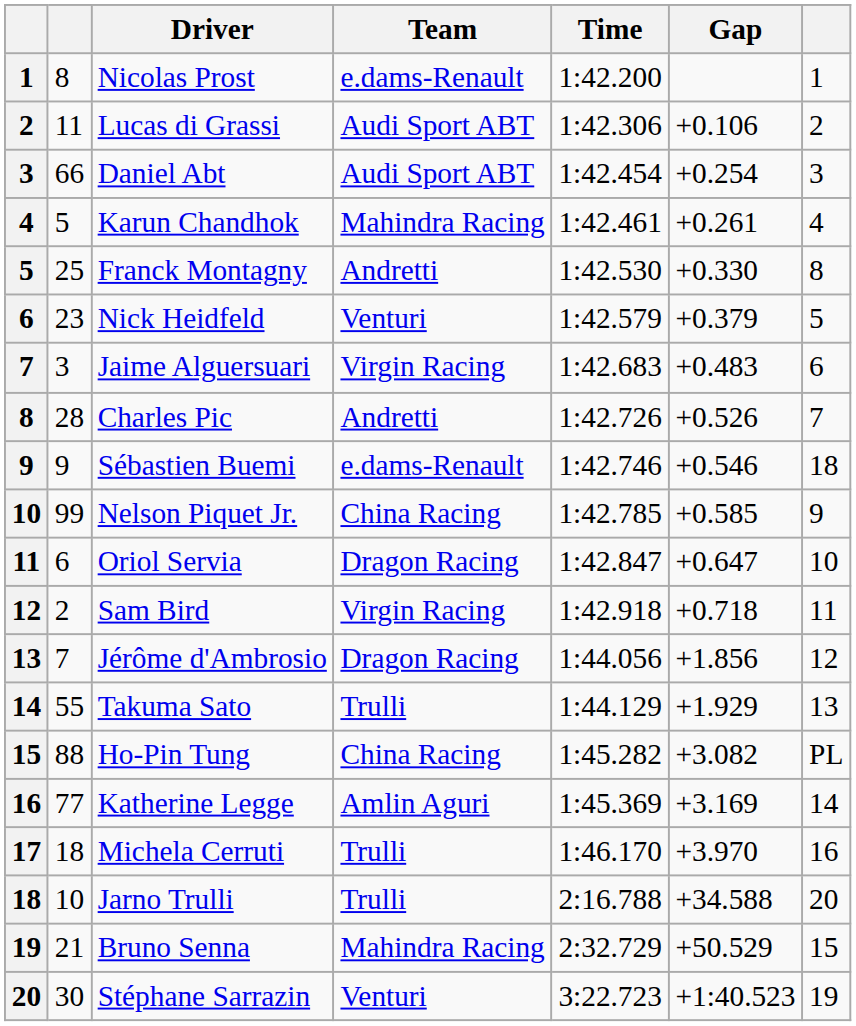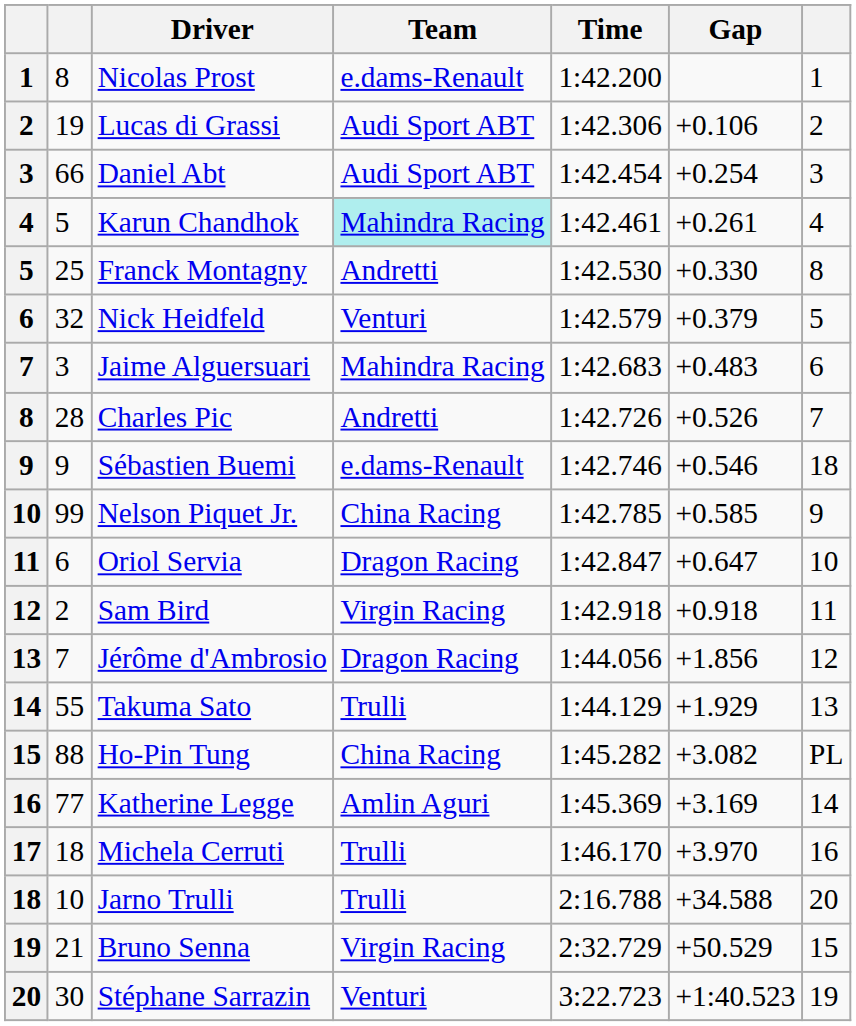Lucas di Grassi | column 2: 11 -> 19
Karun Chandhok | Team: no background -> paleturquoise background
Nick Heidfeld | column 2: 23 -> 32
Jaime Alguersuari | Team: Virgin Racing -> Mahindra Racing
Sam Bird | Gap: +0.718 -> +0.918
Bruno Senna | Team: Mahindra Racing -> Virgin Racing
